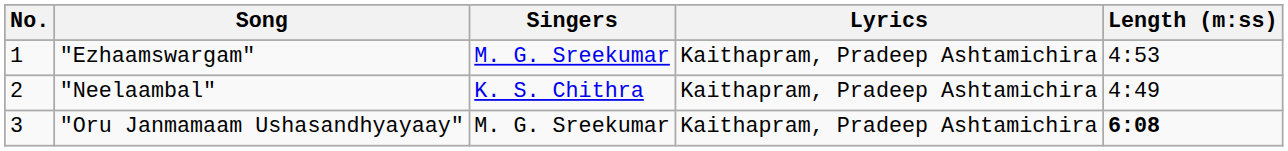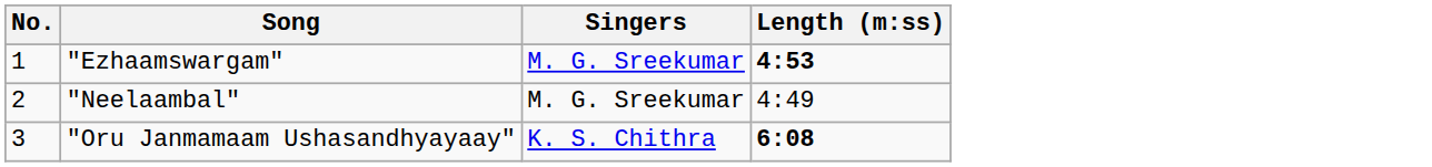- column: Lyrics | Kaithapram, Pradeep Ashtamichira | Kaithapram, Pradeep Ashtamichira | Kaithapram, Pradeep Ashtamichira
"Ezhaamswargam" | Length (m:ss): normal -> bold
"Neelaambal" | Singers: K. S. Chithra -> M. G. Sreekumar
"Oru Janmamaam Ushasandhyayaay" | Singers: M. G. Sreekumar -> K. S. Chithra
